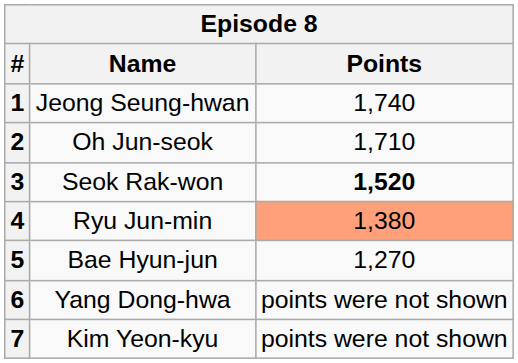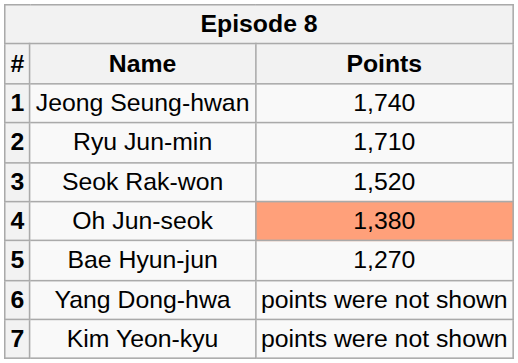2 | Name: Oh Jun-seok -> Ryu Jun-min
3 | Points: bold -> normal
4 | Name: Ryu Jun-min -> Oh Jun-seok
